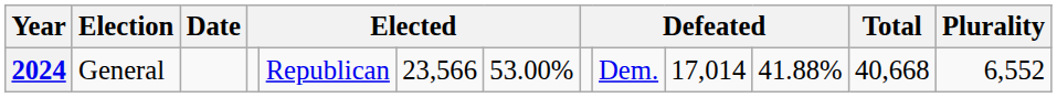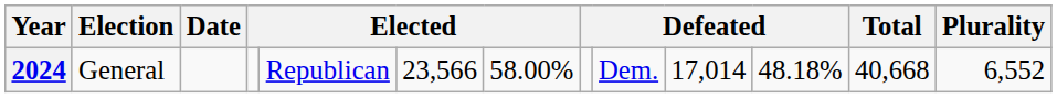2024 | column 7: 53.00% -> 58.00%
2024 | column 11: 41.88% -> 48.18%
